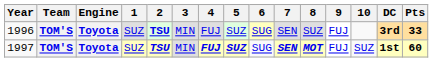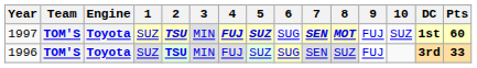rows swapped: 1996 <-> 1997
